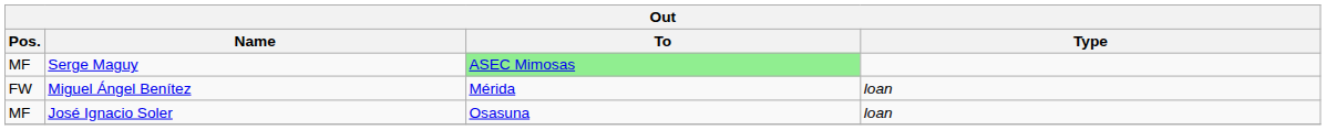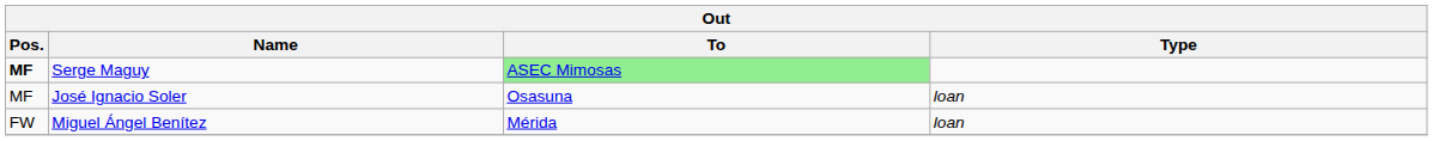Serge Maguy | Pos.: normal -> bold
rows swapped: José Ignacio Soler <-> Miguel Ángel Benítez
